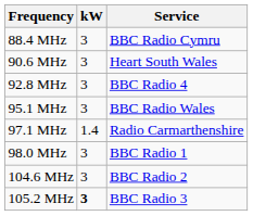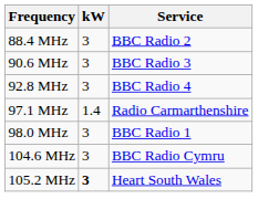88.4 MHz | Service: BBC Radio Cymru -> BBC Radio 2
90.6 MHz | Service: Heart South Wales -> BBC Radio 3
- row: 95.1 MHz | 3 | BBC Radio Wales
104.6 MHz | Service: BBC Radio 2 -> BBC Radio Cymru
105.2 MHz | Service: BBC Radio 3 -> Heart South Wales
